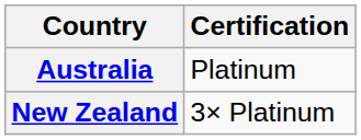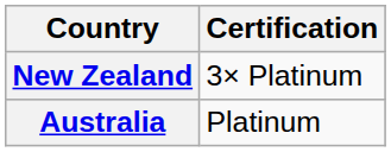rows swapped: Australia <-> New Zealand
